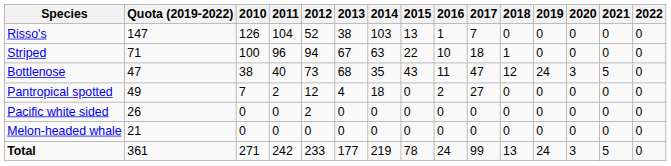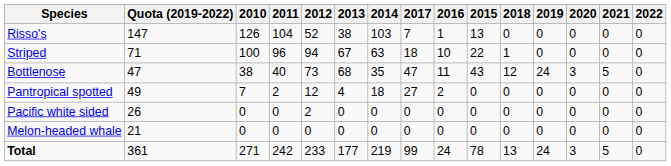columns swapped: 2015 <-> 2017
